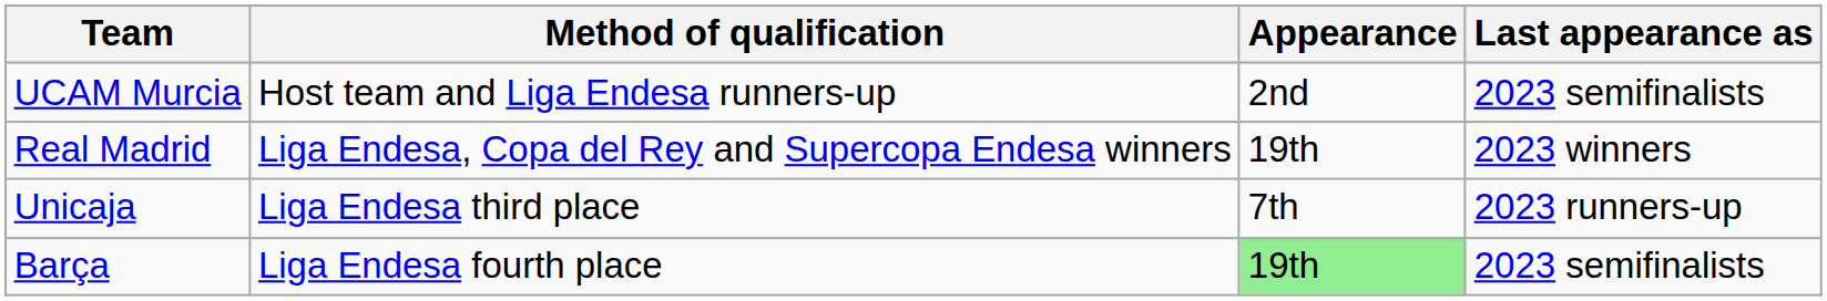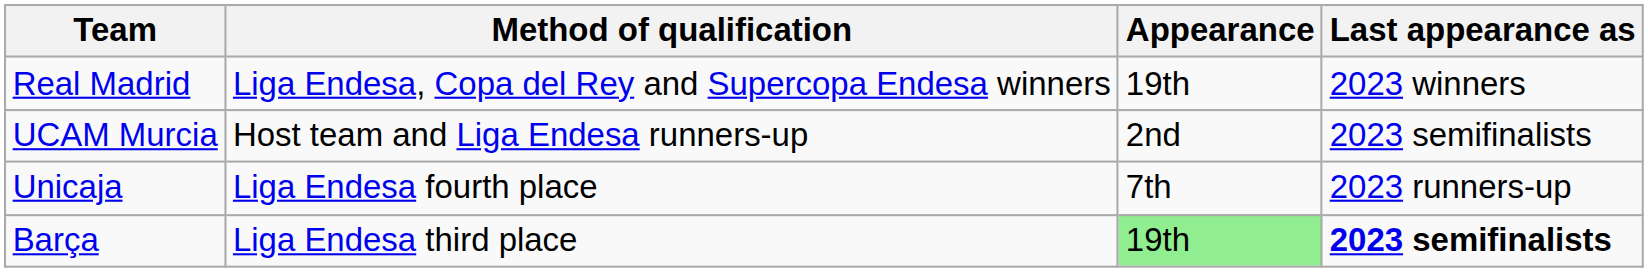rows swapped: Real Madrid <-> UCAM Murcia
Unicaja | Method of qualification: Liga Endesa third place -> Liga Endesa fourth place
Barça | Method of qualification: Liga Endesa fourth place -> Liga Endesa third place
Barça | Last appearance as: normal -> bold
